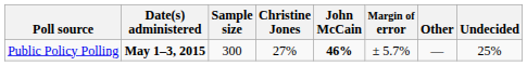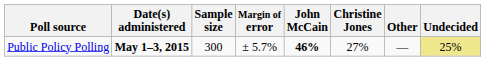columns swapped: Margin of error <-> Christine Jones
Public Policy Polling | Undecided: no background -> khaki background
